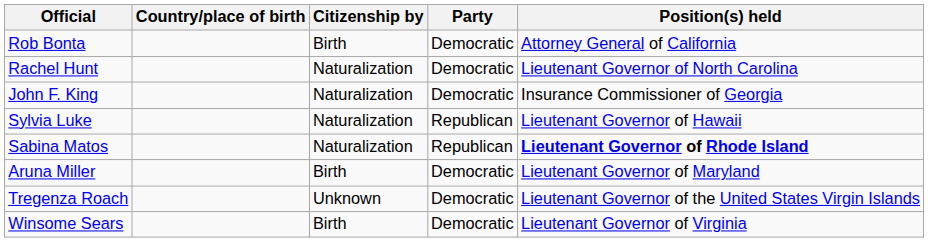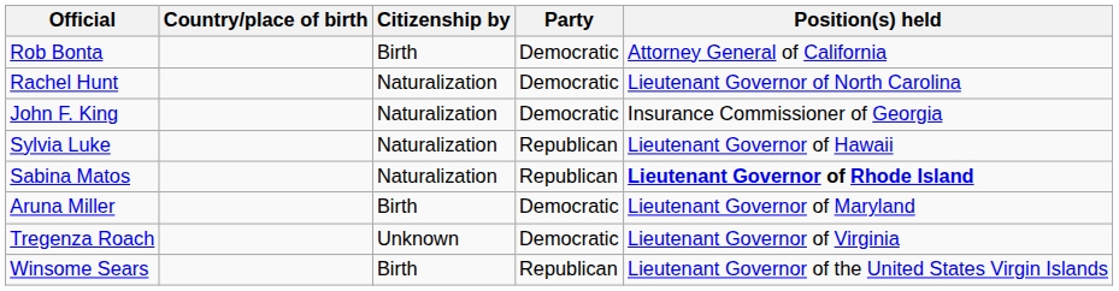Tregenza Roach | Position(s) held: Lieutenant Governor of the United States Virgin Islands -> Lieutenant Governor of Virginia
Winsome Sears | Party: Democratic -> Republican
Winsome Sears | Position(s) held: Lieutenant Governor of Virginia -> Lieutenant Governor of the United States Virgin Islands
